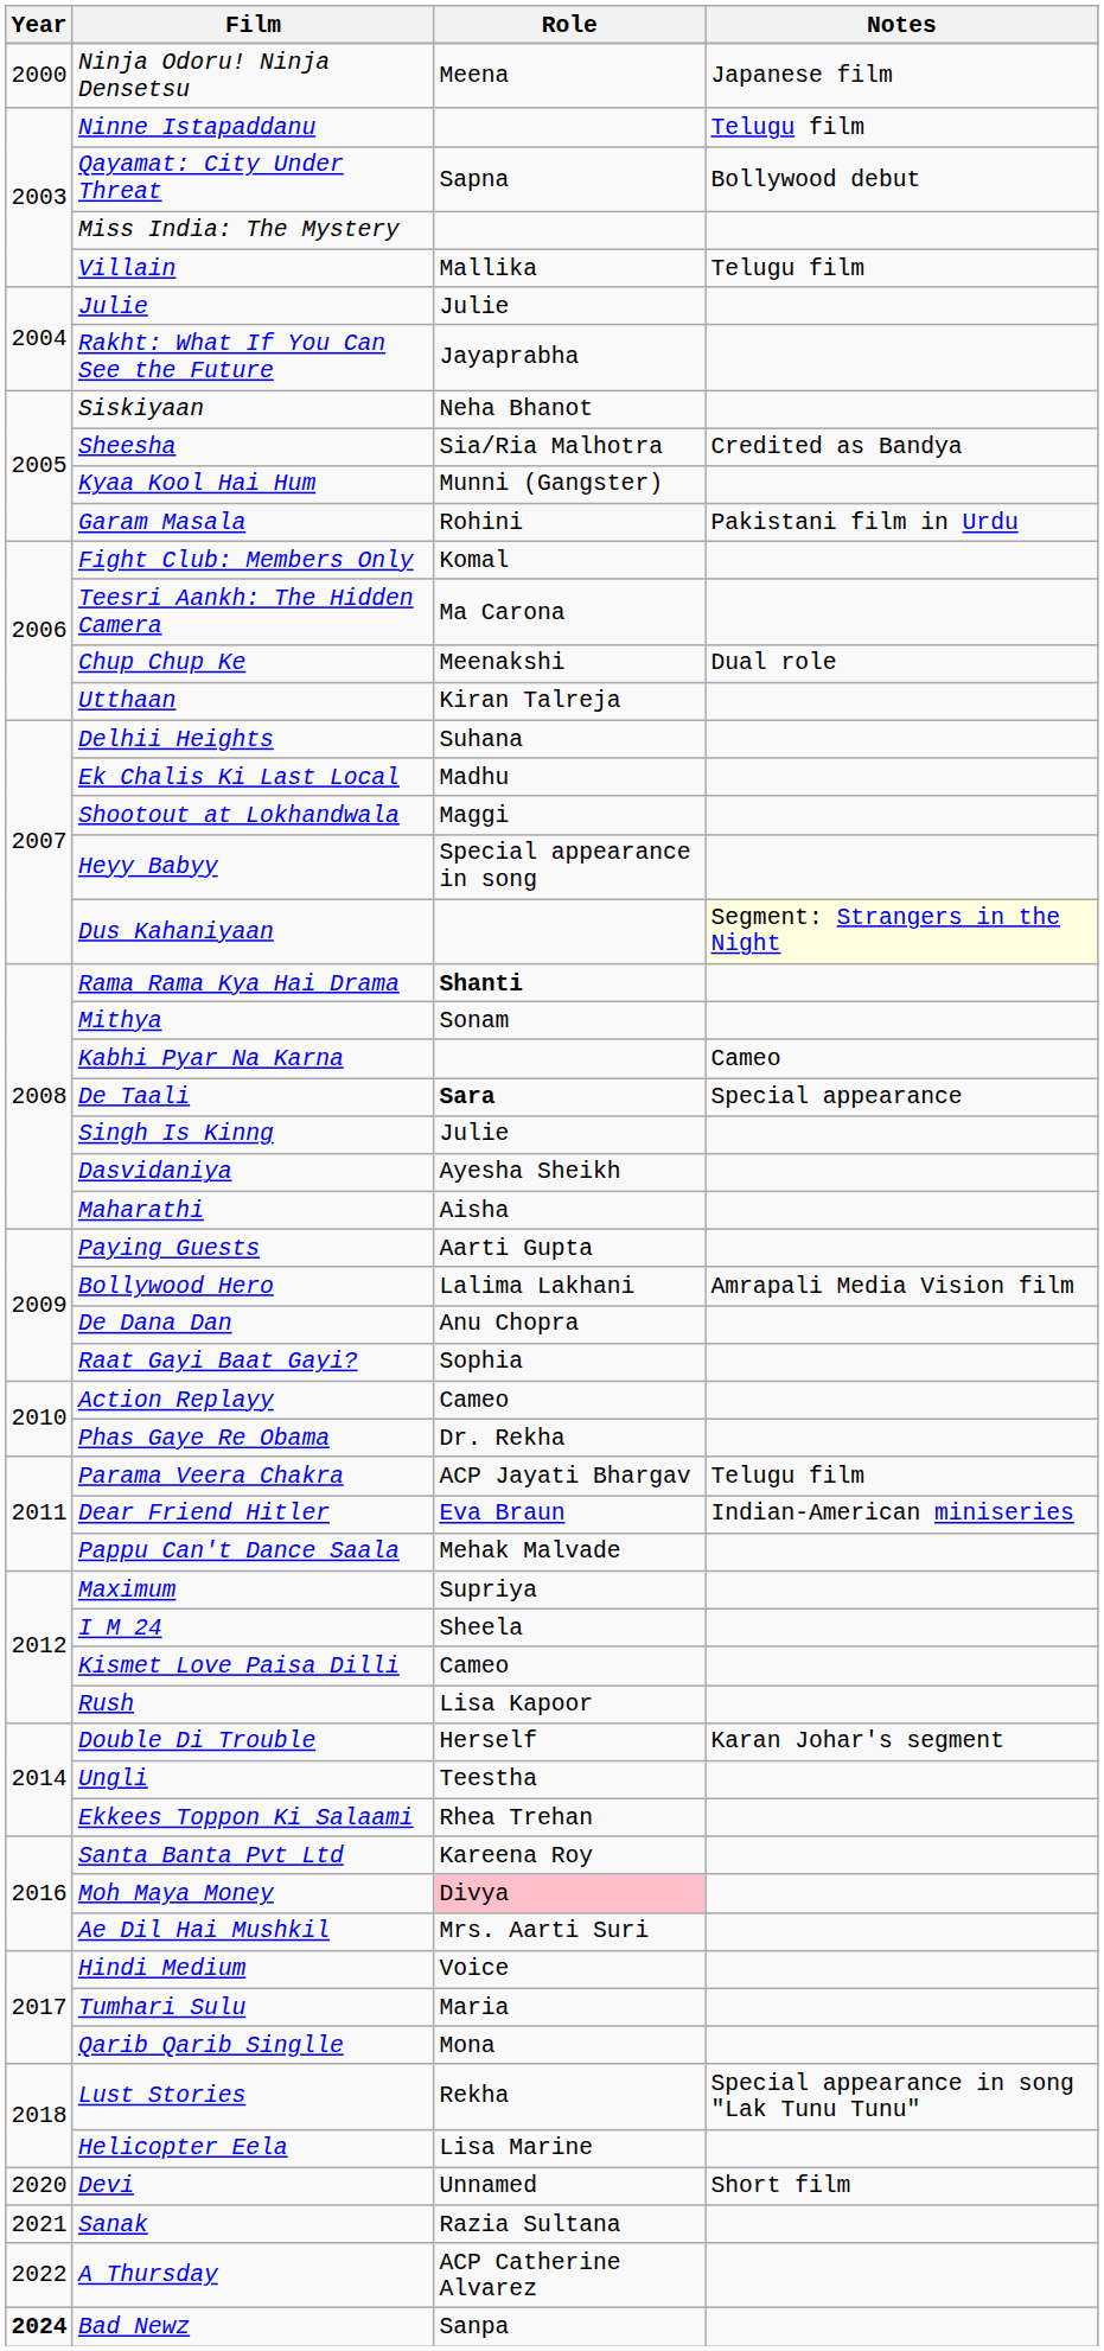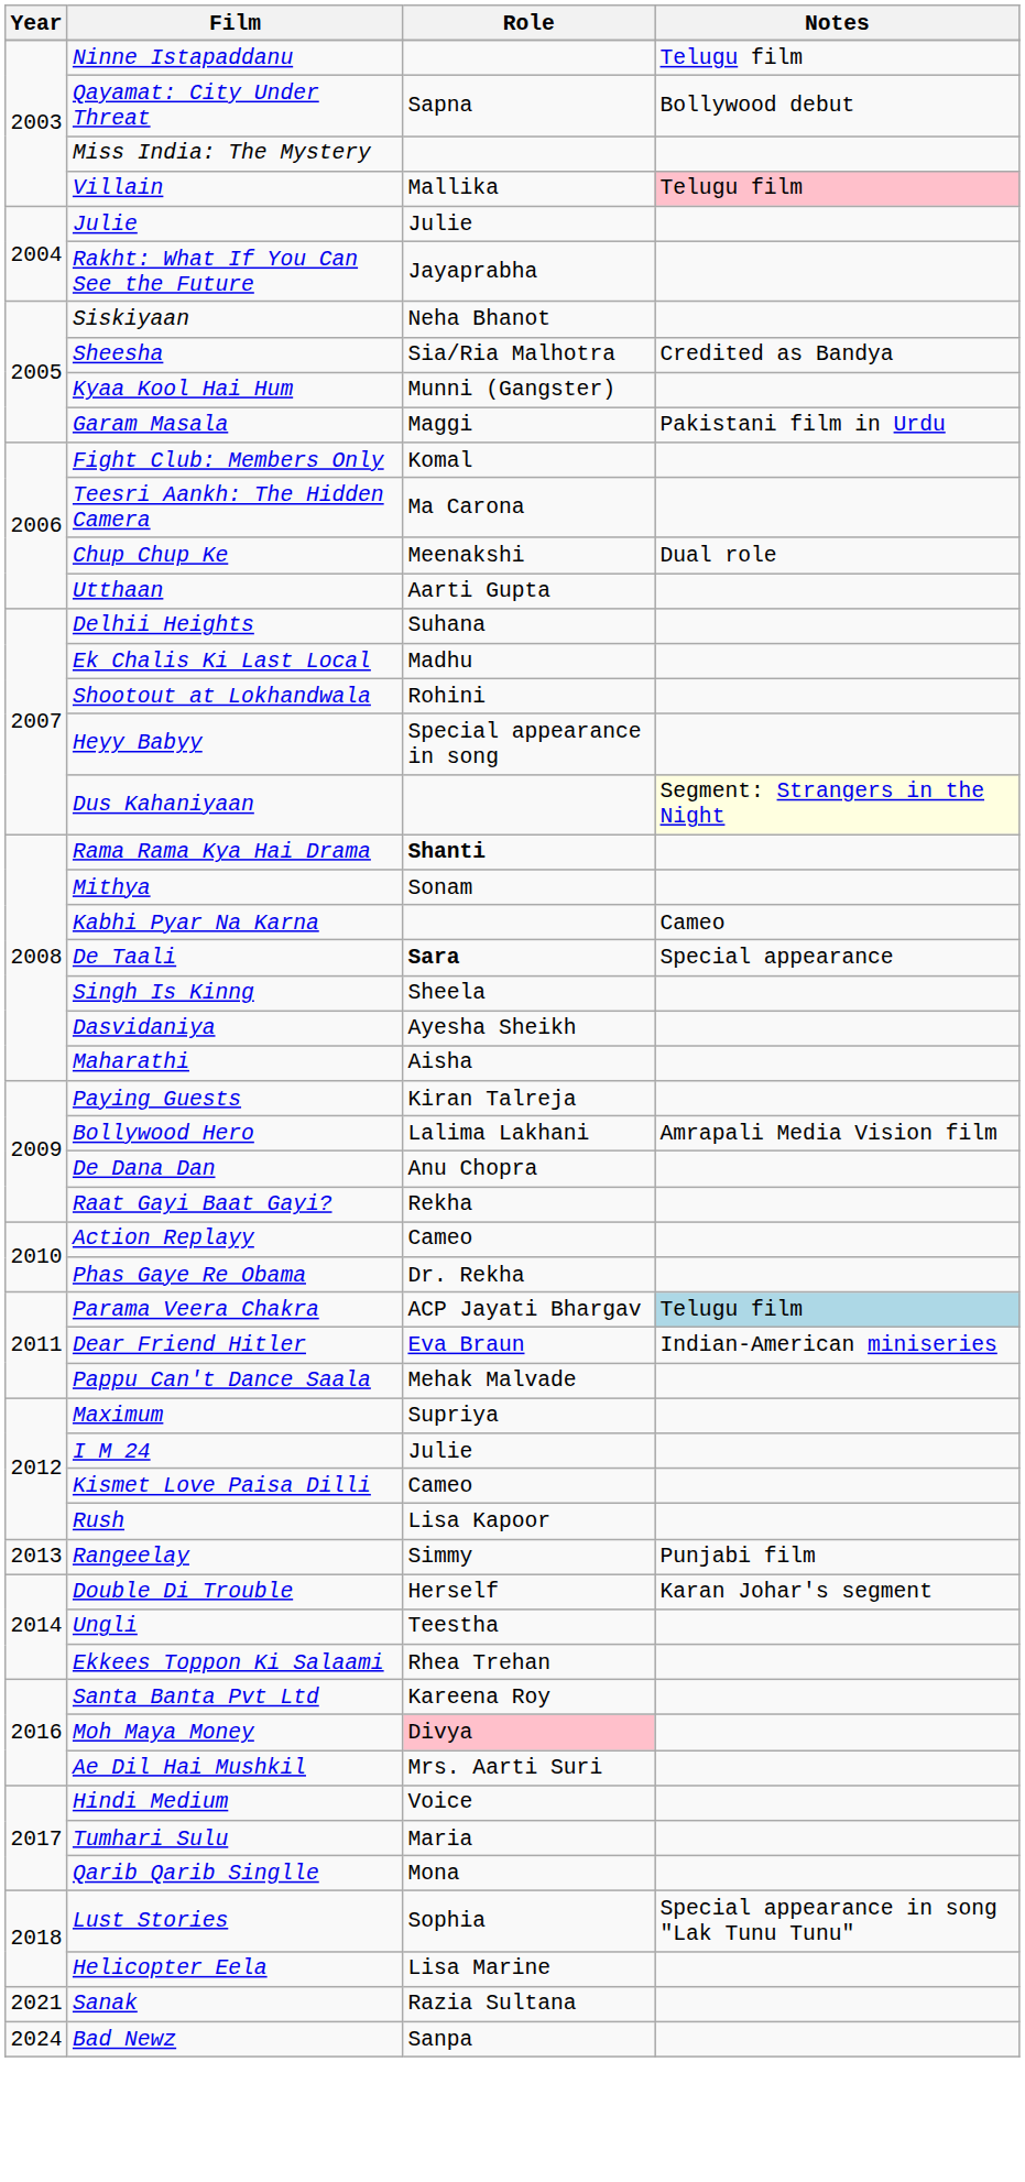- row: 2000 | Ninja Odoru! Ninja Densetsu | Meena | Japanese film
Villain | Notes: no background -> pink background
Garam Masala | Role: Rohini -> Maggi
Utthaan | Role: Kiran Talreja -> Aarti Gupta
Shootout at Lokhandwala | Role: Maggi -> Rohini
Singh Is Kinng | Role: Julie -> Sheela
Paying Guests | Role: Aarti Gupta -> Kiran Talreja
Raat Gayi Baat Gayi? | Role: Sophia -> Rekha
Parama Veera Chakra | Notes: no background -> lightblue background
I M 24 | Role: Sheela -> Julie
+ row: 2013 | Rangeelay | Simmy | Punjabi film
Lust Stories | Role: Rekha -> Sophia
- row: 2020 | Devi | Unnamed | Short film
- row: 2022 | A Thursday | ACP Catherine Alvarez
Bad Newz | Year: bold -> normal
